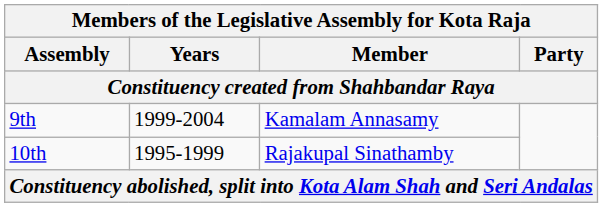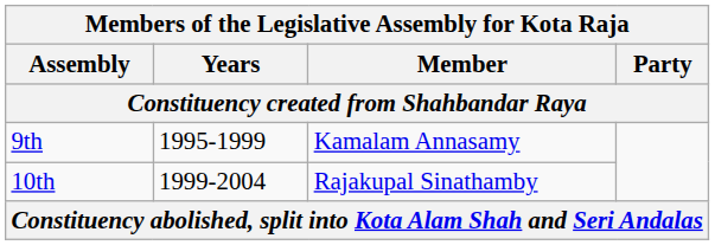9th | Years: 1999-2004 -> 1995-1999
10th | Years: 1995-1999 -> 1999-2004
